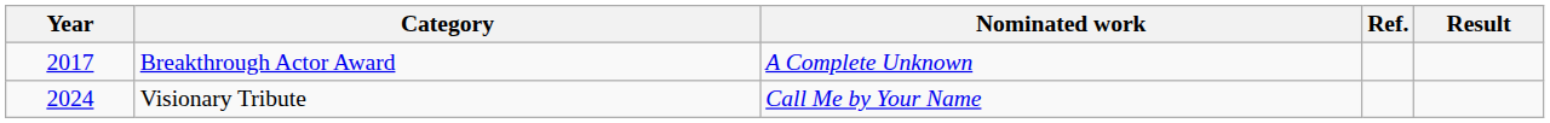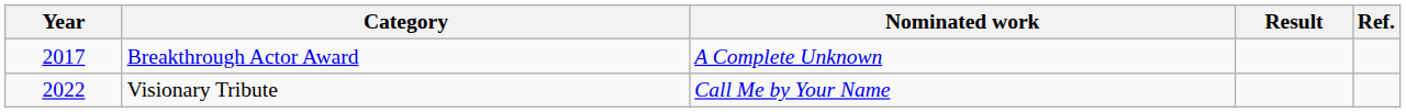columns swapped: Result <-> Ref.
Visionary Tribute | Year: 2024 -> 2022
